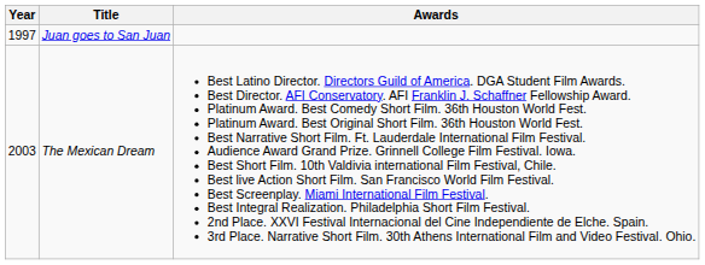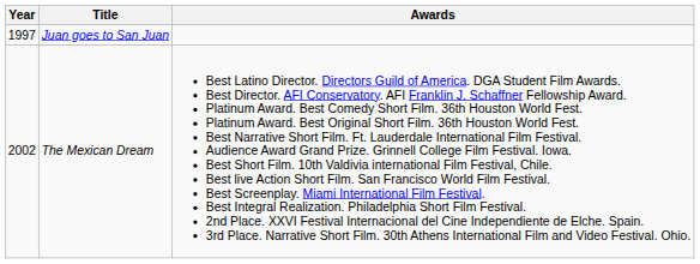The Mexican Dream | Year: 2003 -> 2002
